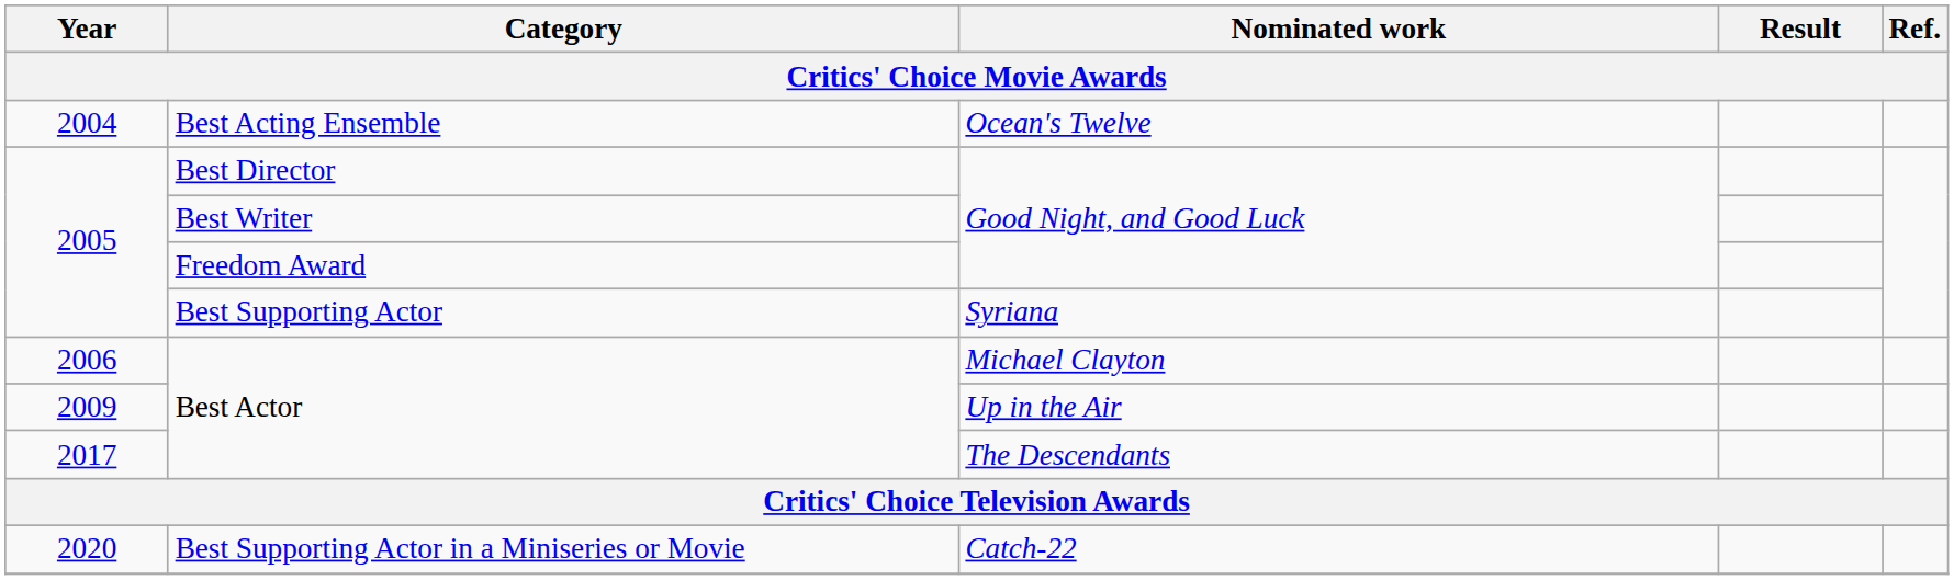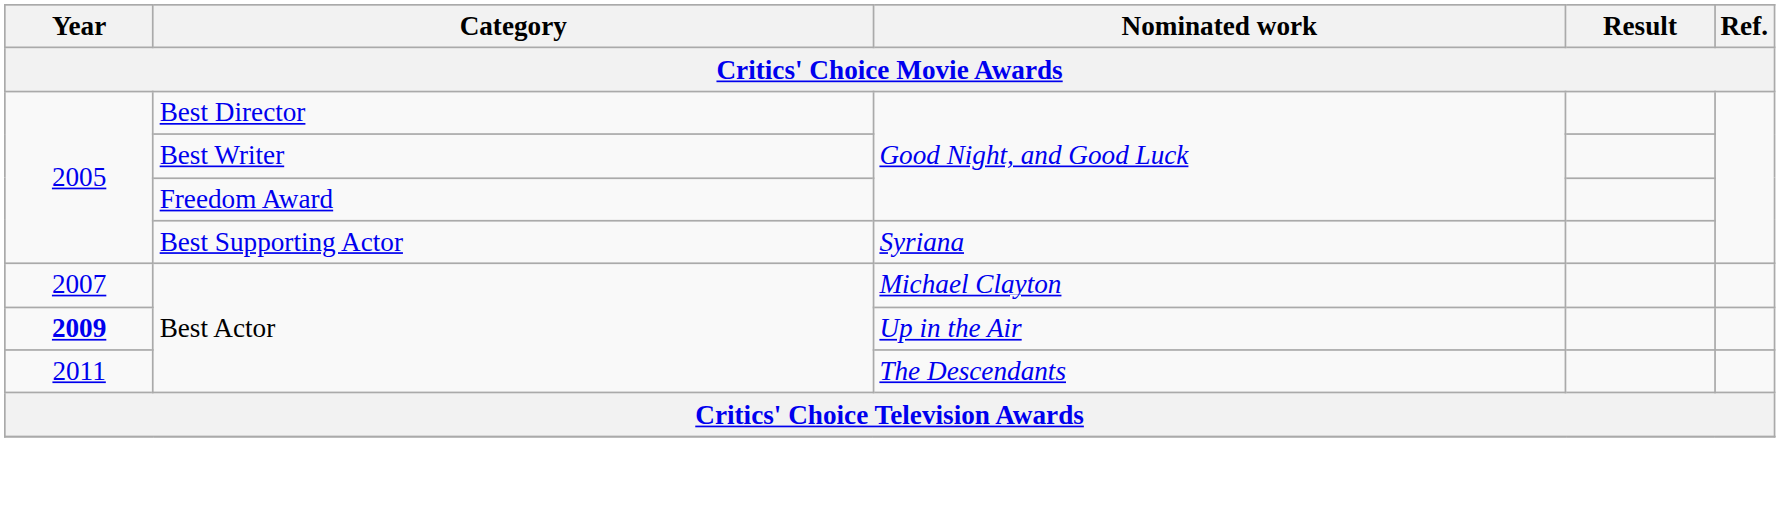- row: 2004 | Best Acting Ensemble | Ocean's Twelve
Best Actor / Michael Clayton | Year: 2006 -> 2007
Best Actor / Up in the Air | Year: normal -> bold
Best Actor / The Descendants | Year: 2017 -> 2011
- row: 2020 | Best Supporting Actor in a Miniseries or Movie | Catch-22
